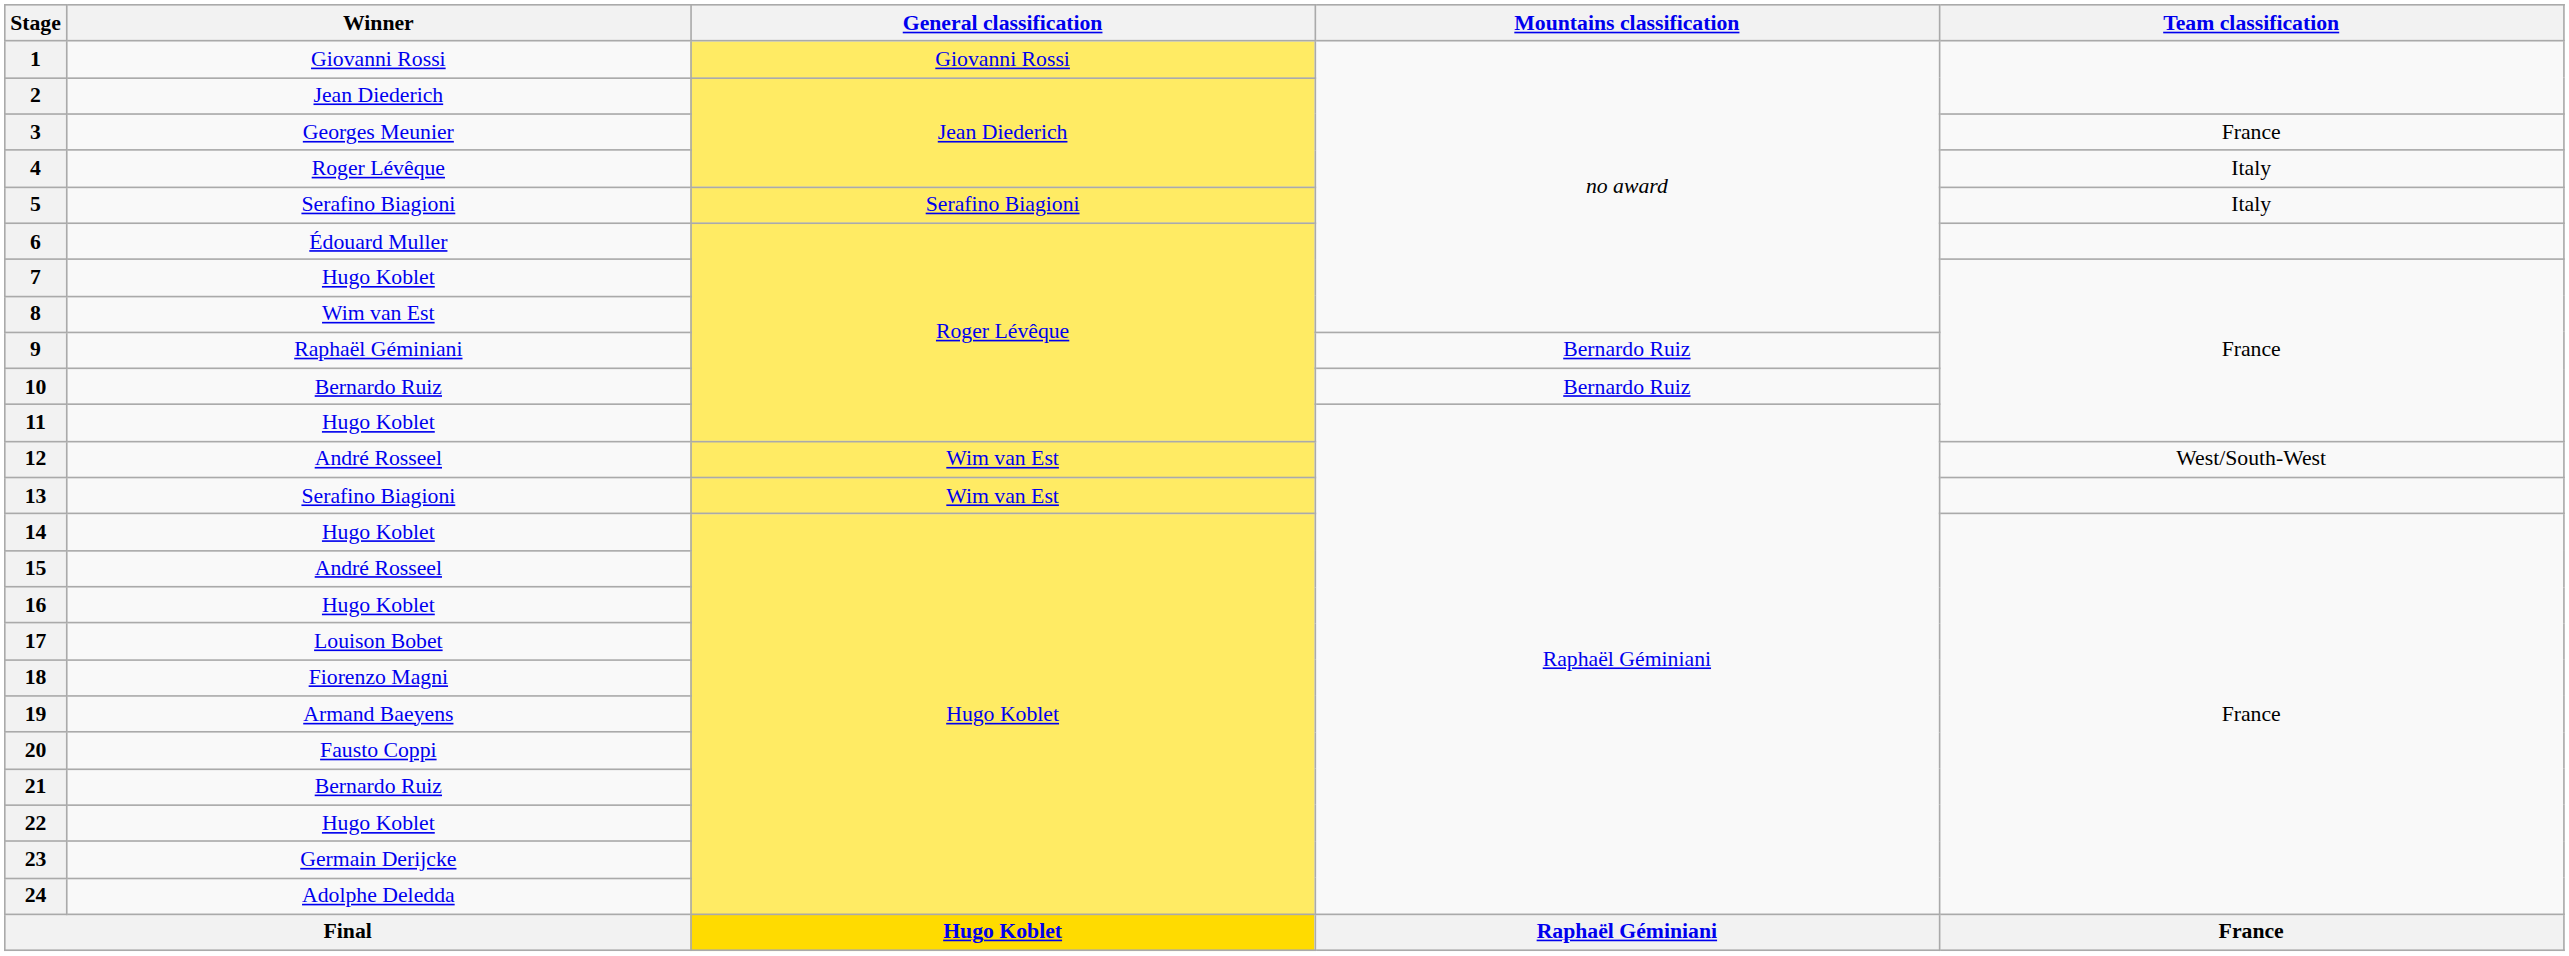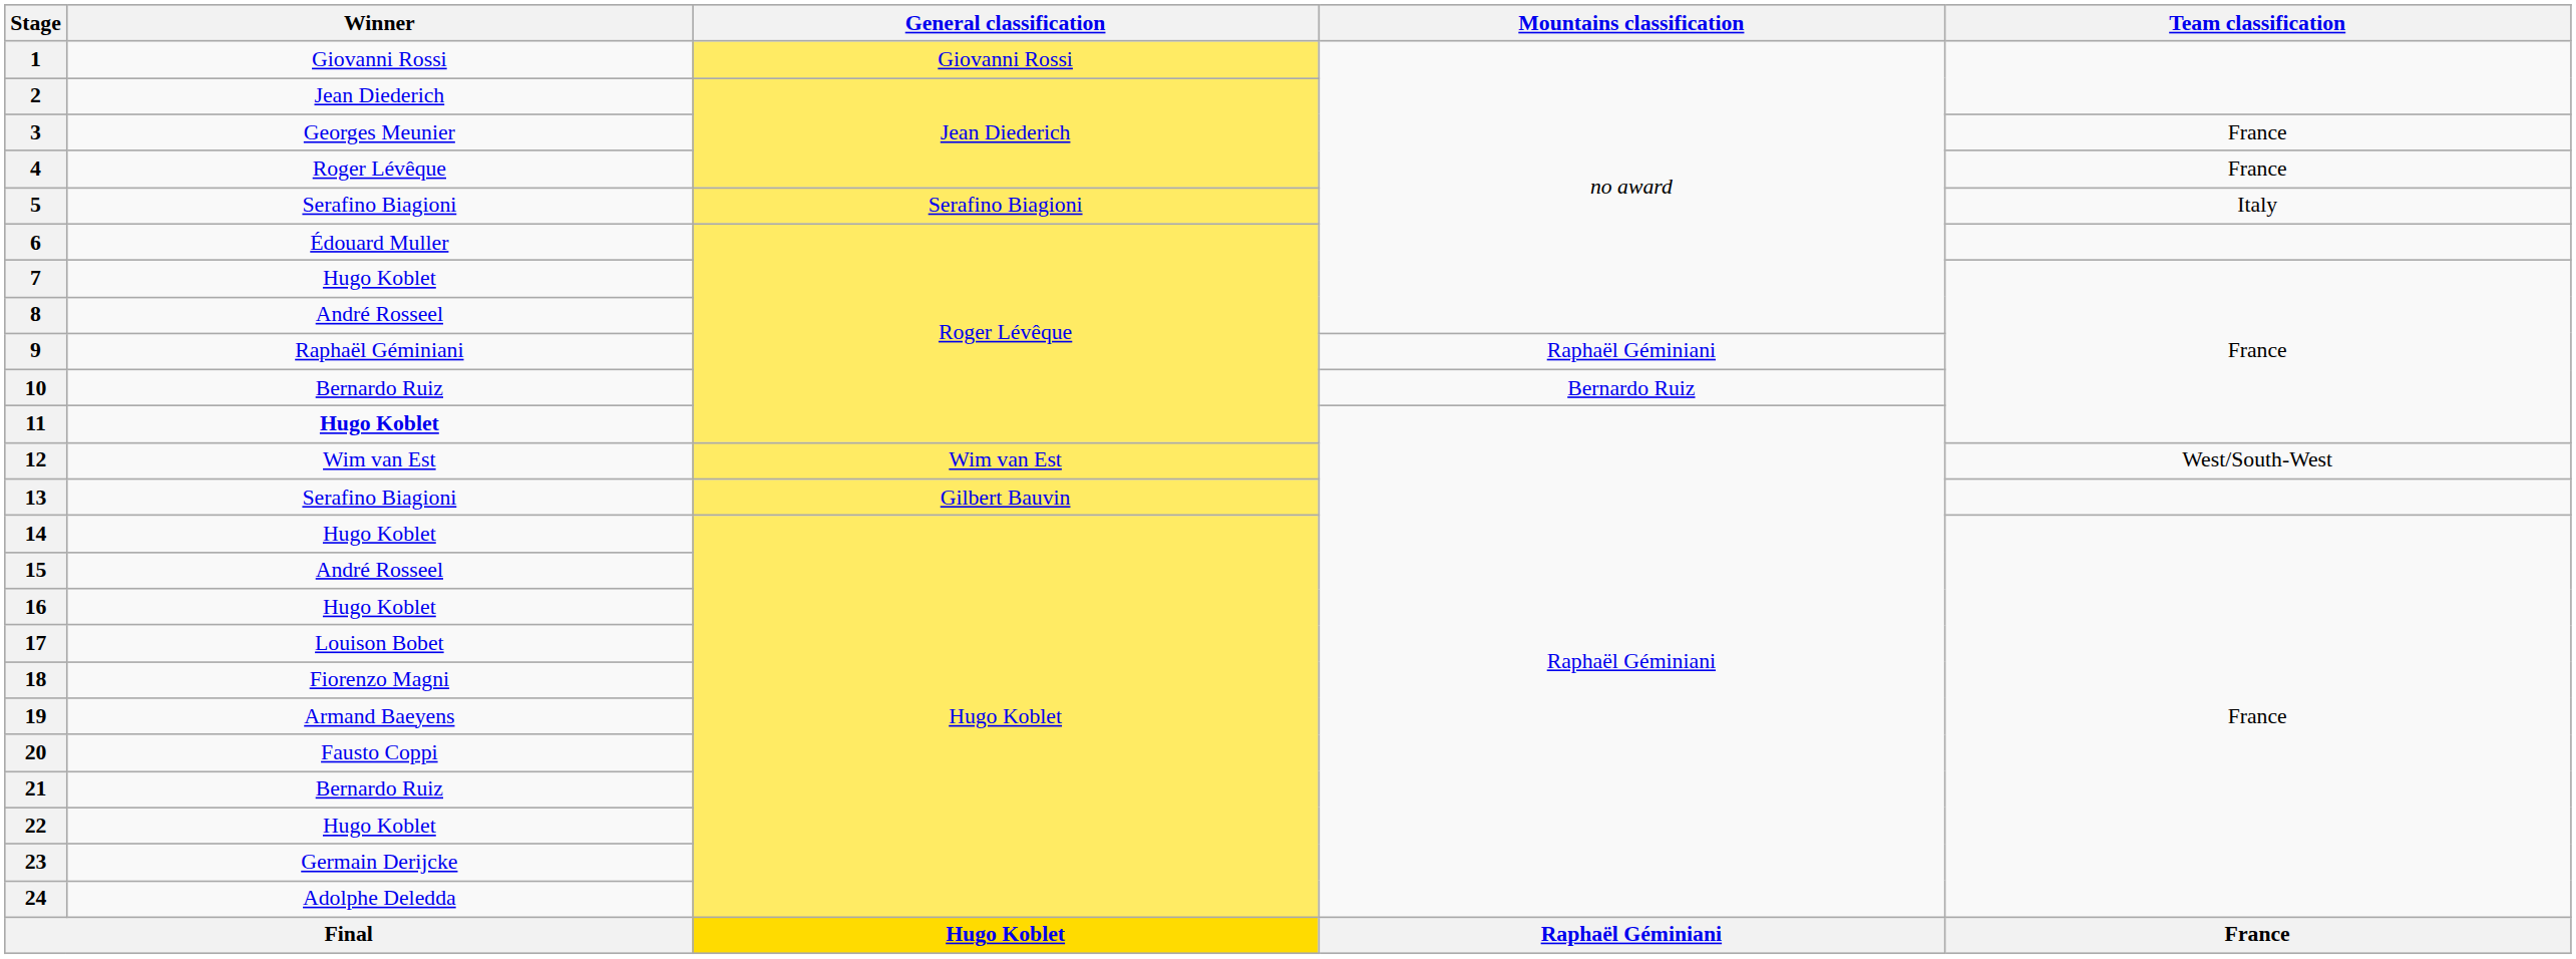4 | Team classification: Italy -> France
8 | Winner: Wim van Est -> André Rosseel
9 | Mountains classification: Bernardo Ruiz -> Raphaël Géminiani
11 | Winner: normal -> bold
12 | Winner: André Rosseel -> Wim van Est
13 | General classification: Wim van Est -> Gilbert Bauvin
